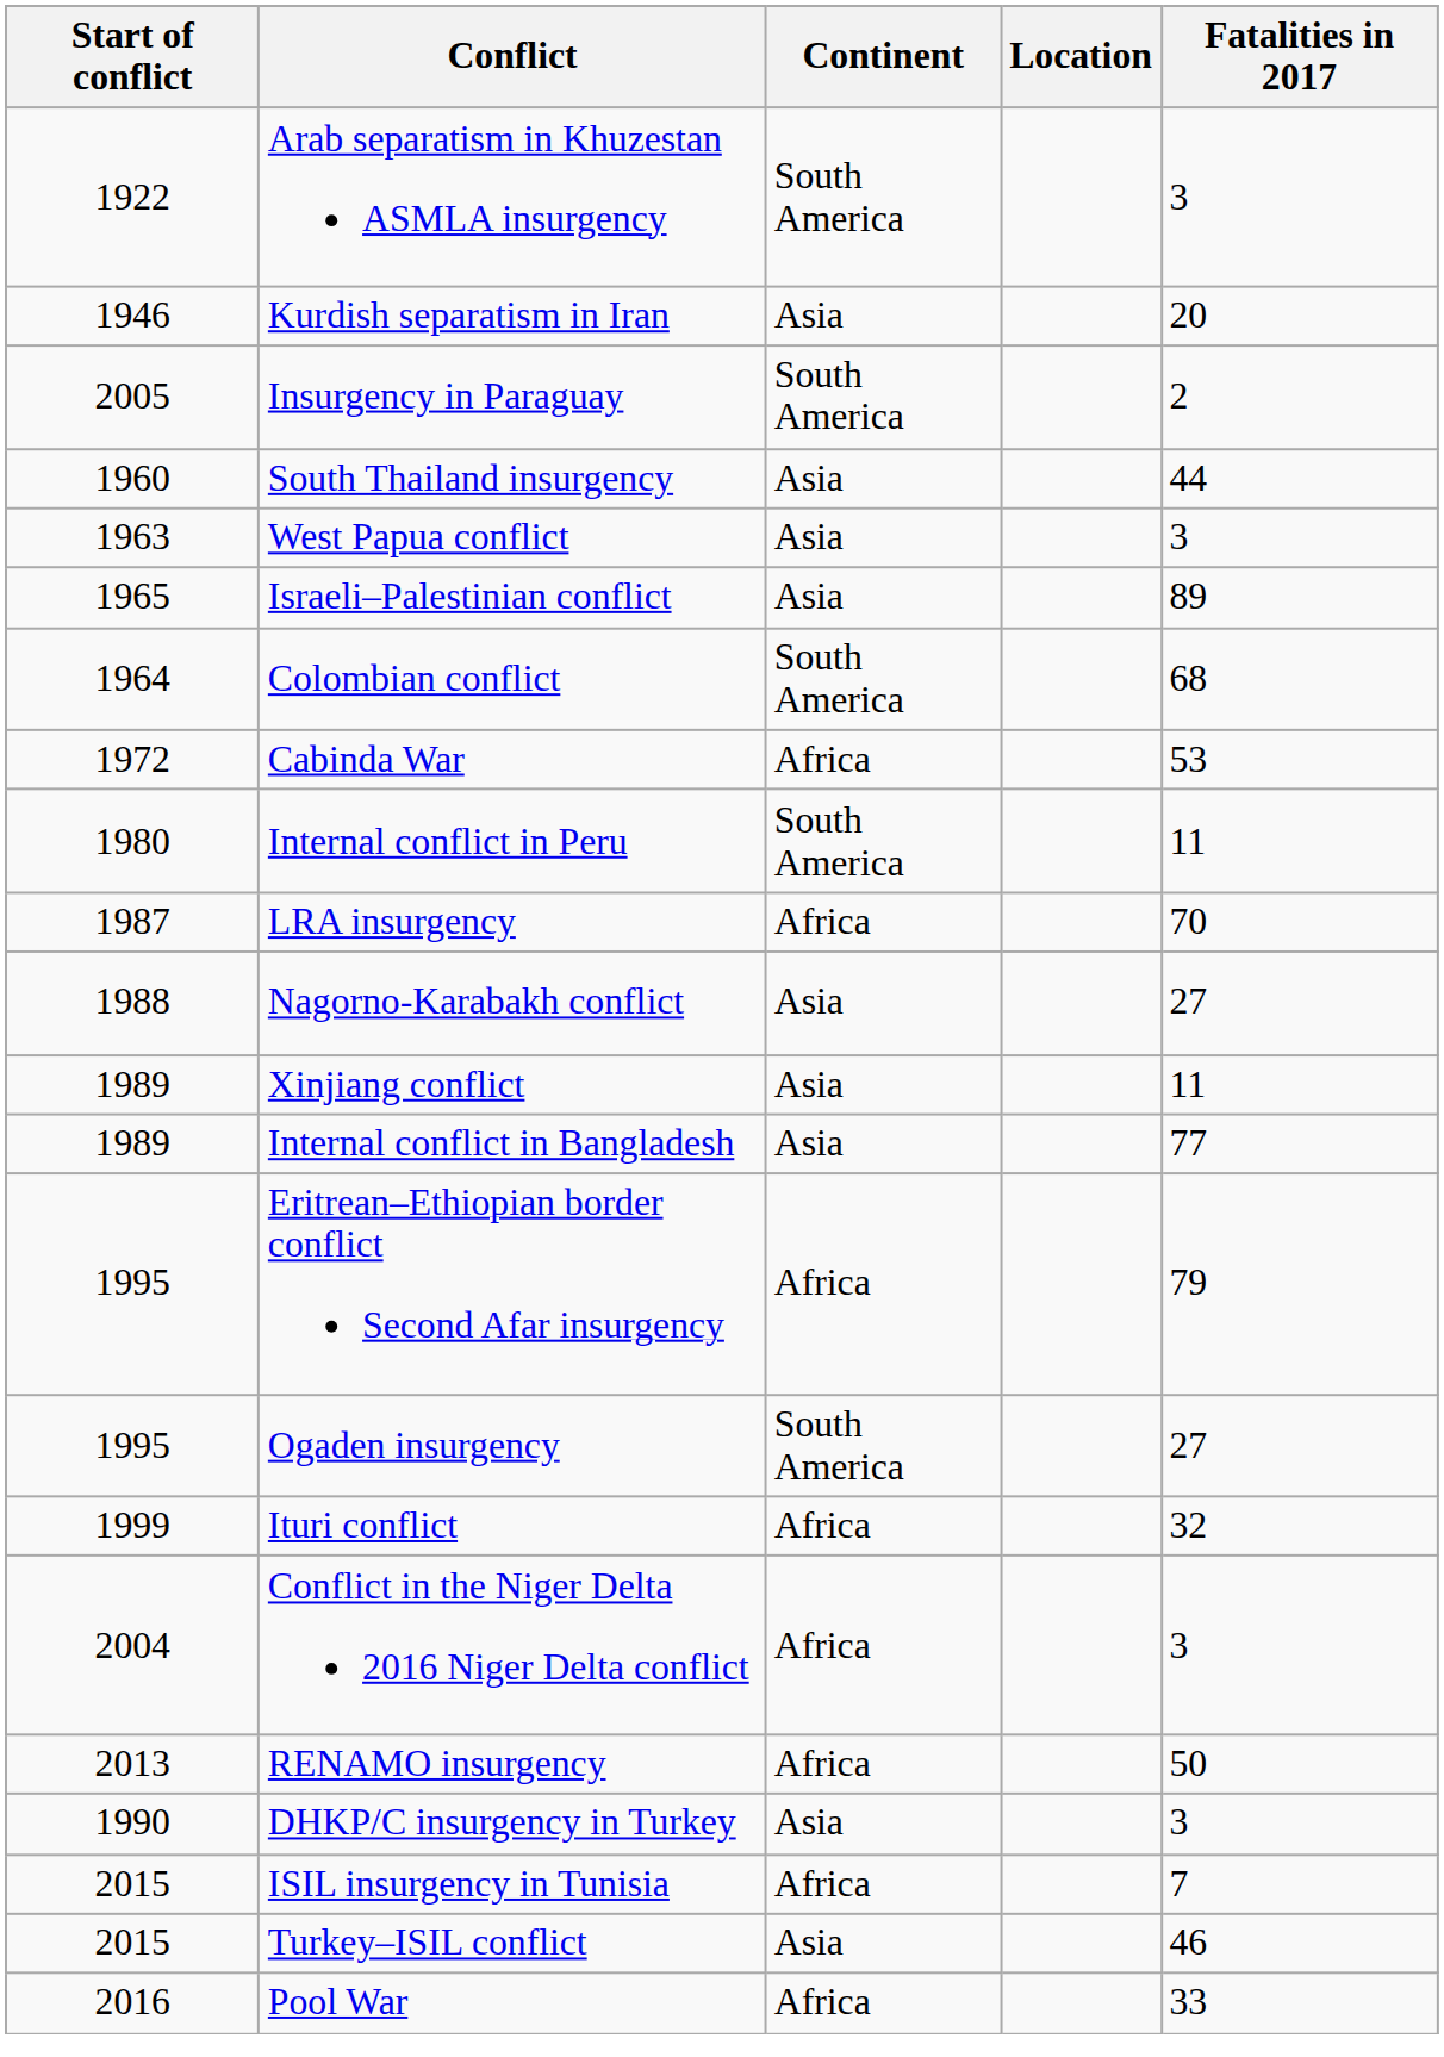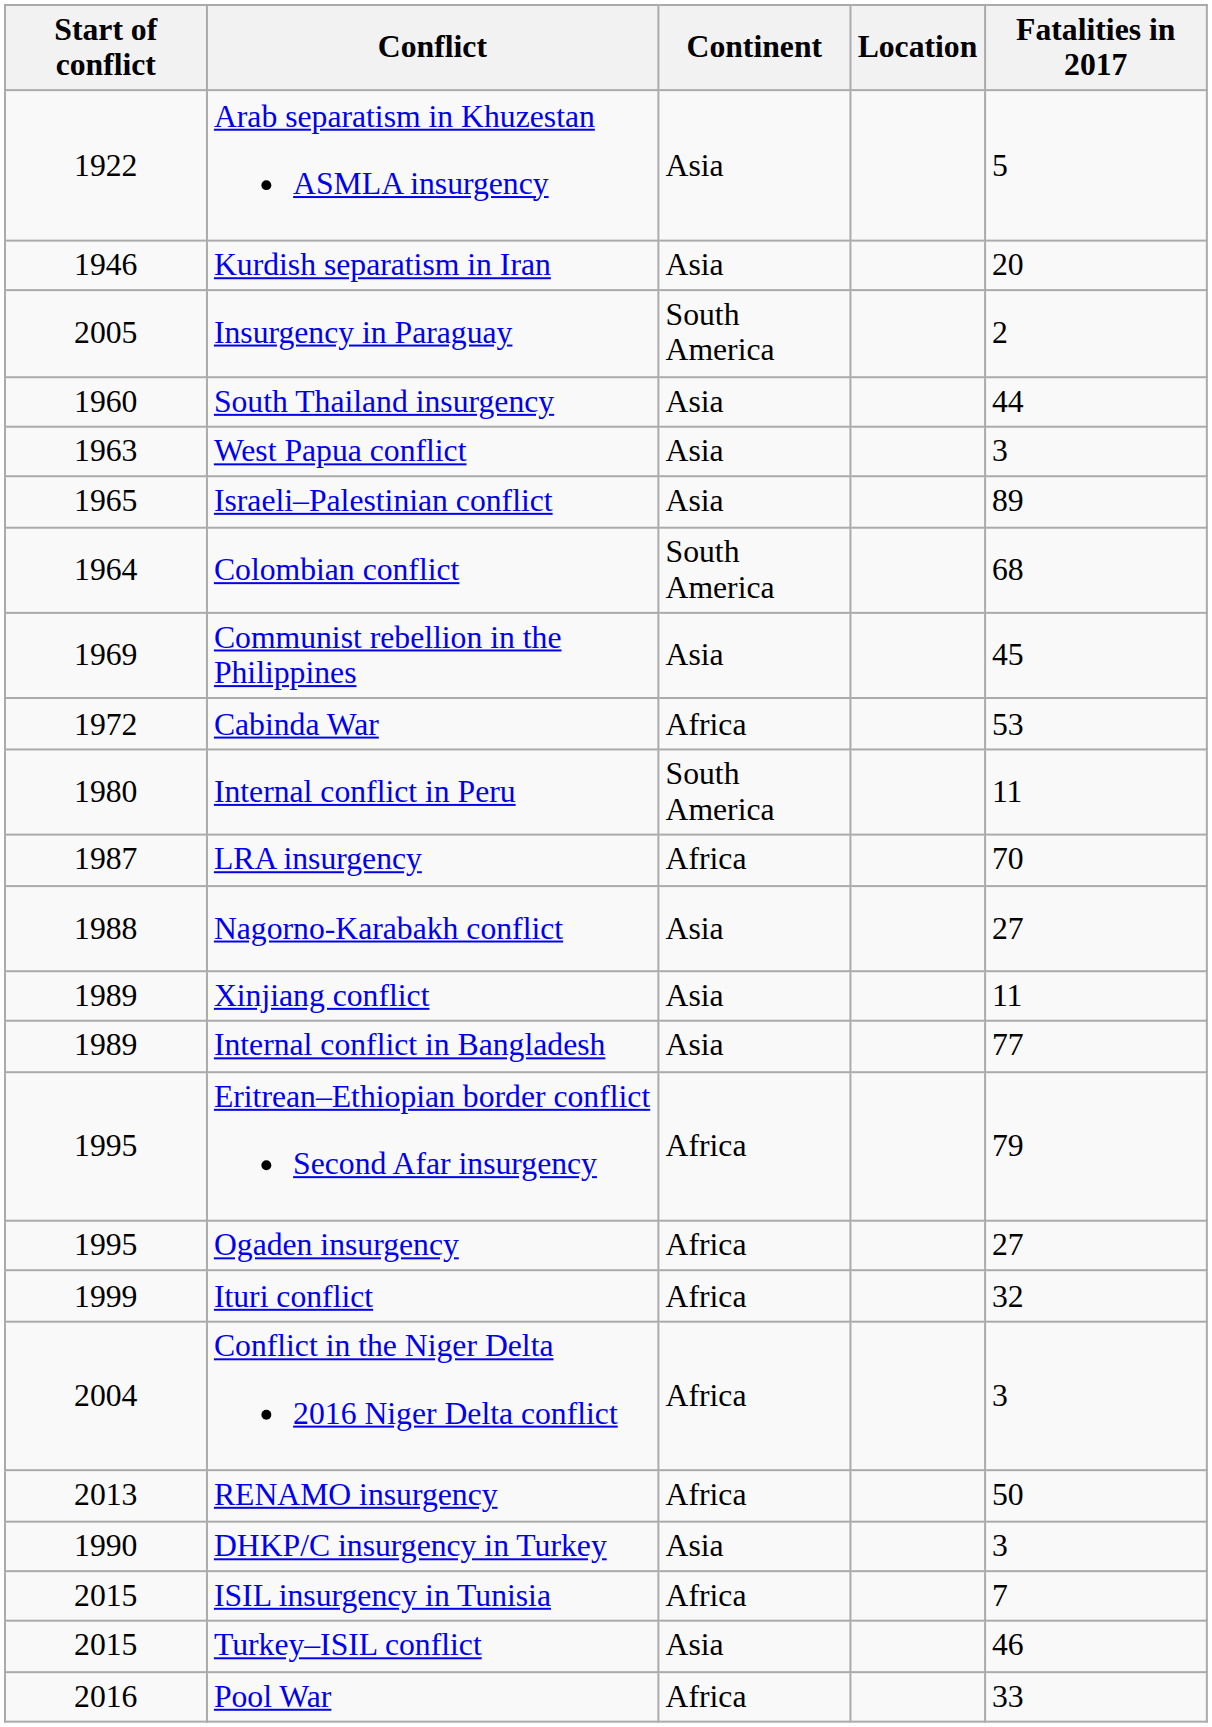Arab separatism in Khuzestan ASMLA insurgency | Continent: South America -> Asia
Arab separatism in Khuzestan ASMLA insurgency | Fatalities in 2017: 3 -> 5
+ row: 1969 | Communist rebellion in the Philippines | Asia | 45
Ogaden insurgency | Continent: South America -> Africa
